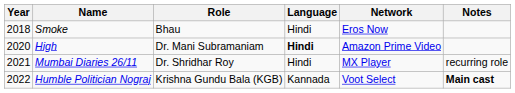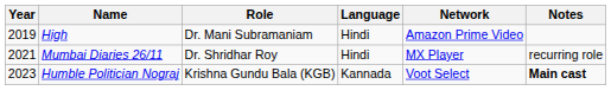- row: 2018 | Smoke | Bhau | Hindi | Eros Now
High | Year: 2020 -> 2019
High | Language: bold -> normal
Humble Politician Nograj | Year: 2022 -> 2023
